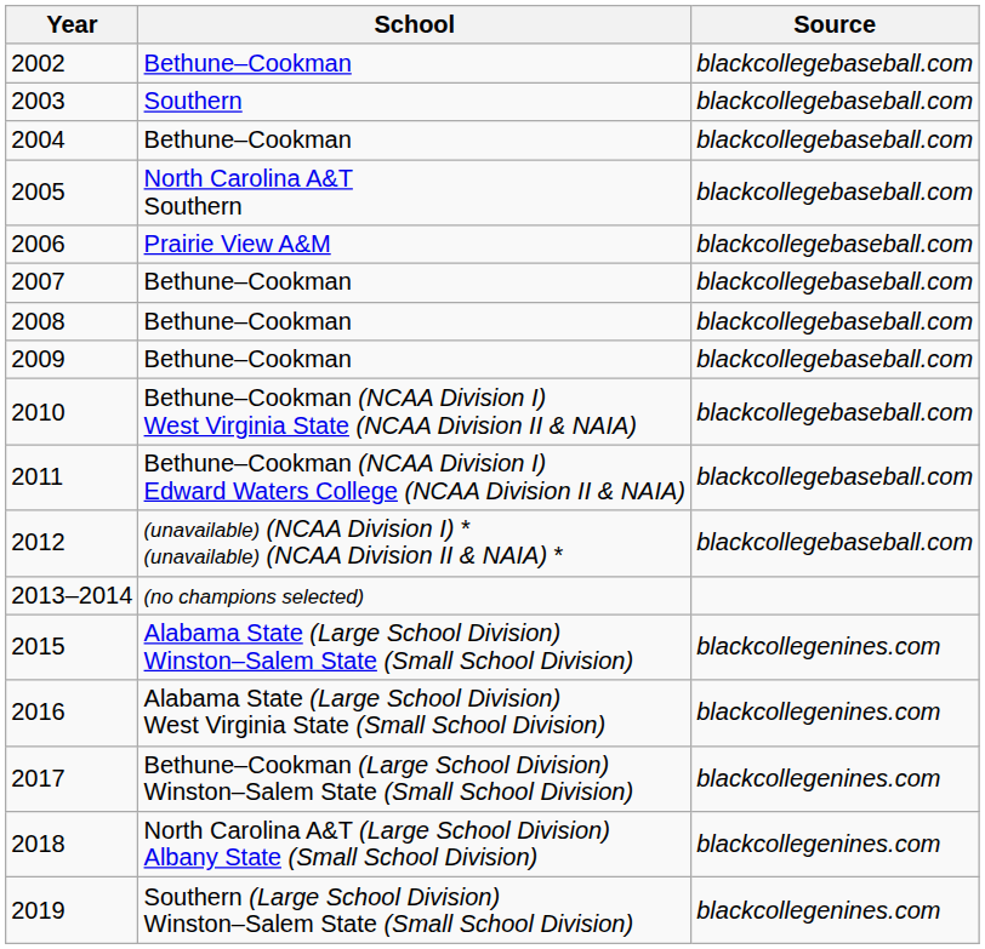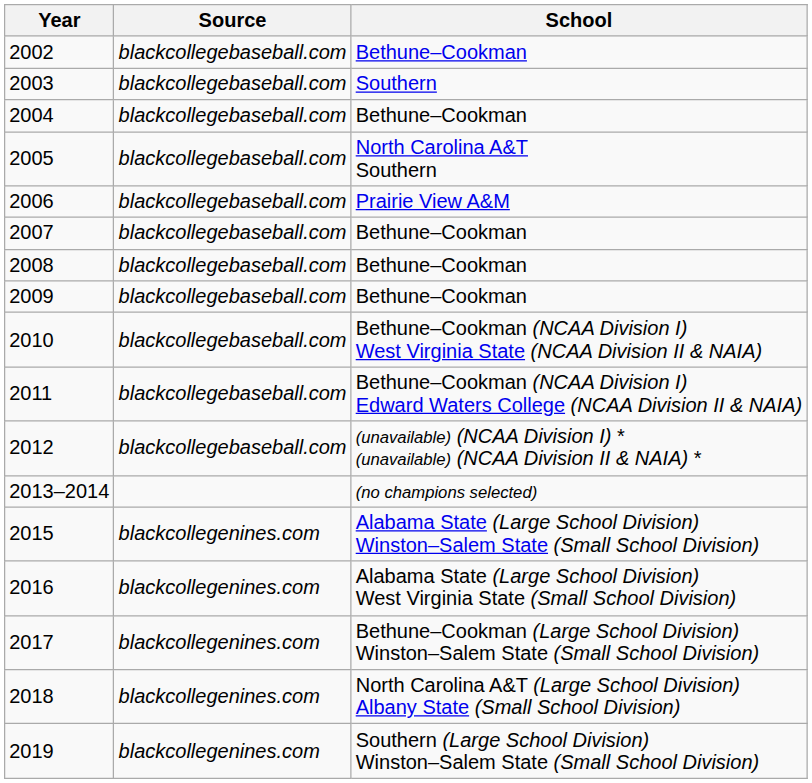columns swapped: School <-> Source
